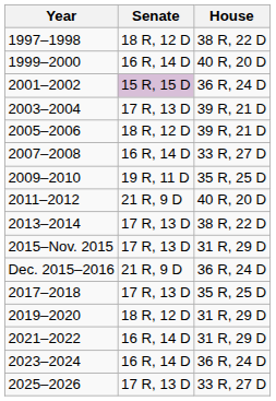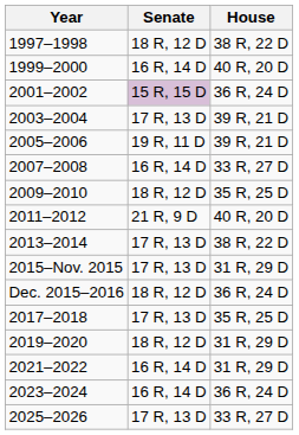2005–2006 | Senate: 18 R, 12 D -> 19 R, 11 D
2009–2010 | Senate: 19 R, 11 D -> 18 R, 12 D
Dec. 2015–2016 | Senate: 21 R, 9 D -> 18 R, 12 D
